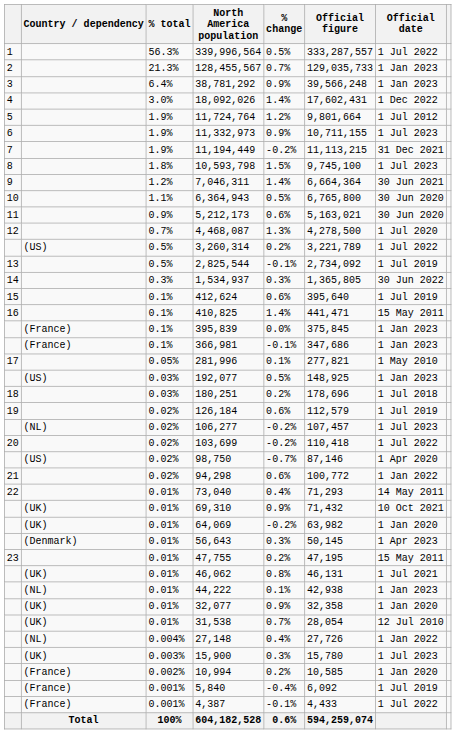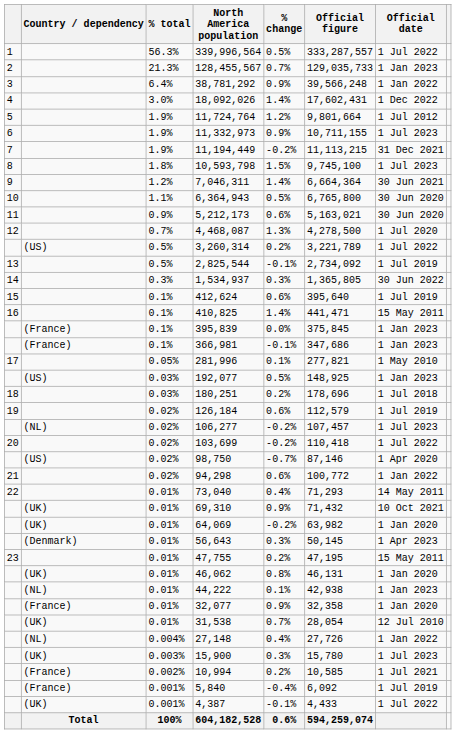38,781,292 | Official date: 1 Jan 2023 -> 1 Jan 2022
46,062 | Official date: 1 Jul 2021 -> 1 Jan 2020
32,077 | Country / dependency: (UK) -> (France)
10,994 | Official date: 1 Jan 2020 -> 1 Jul 2021
4,387 | Country / dependency: (France) -> (UK)
